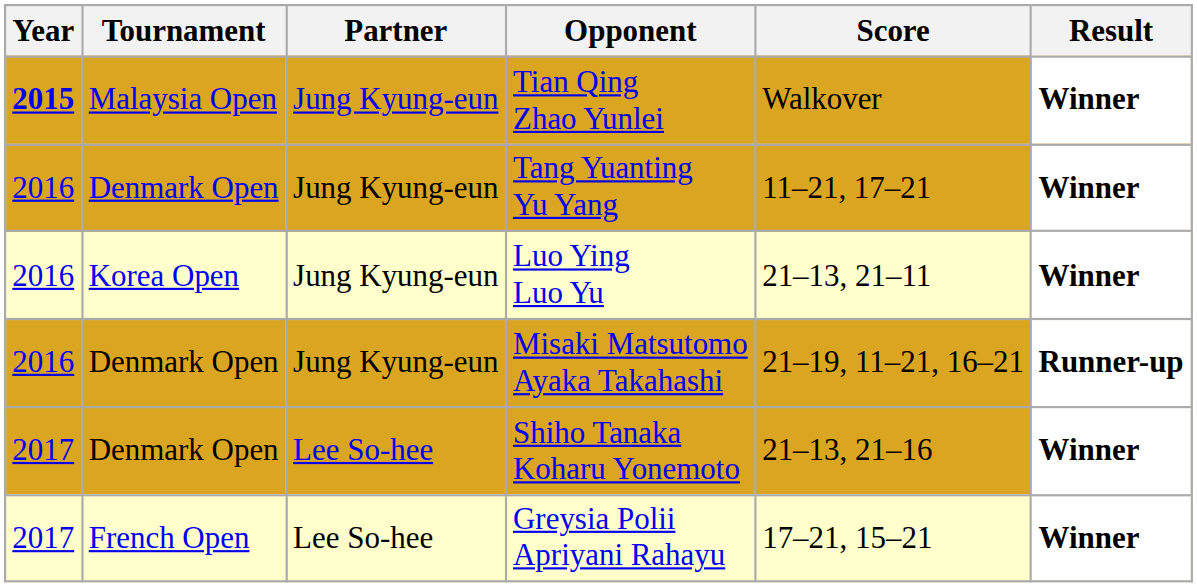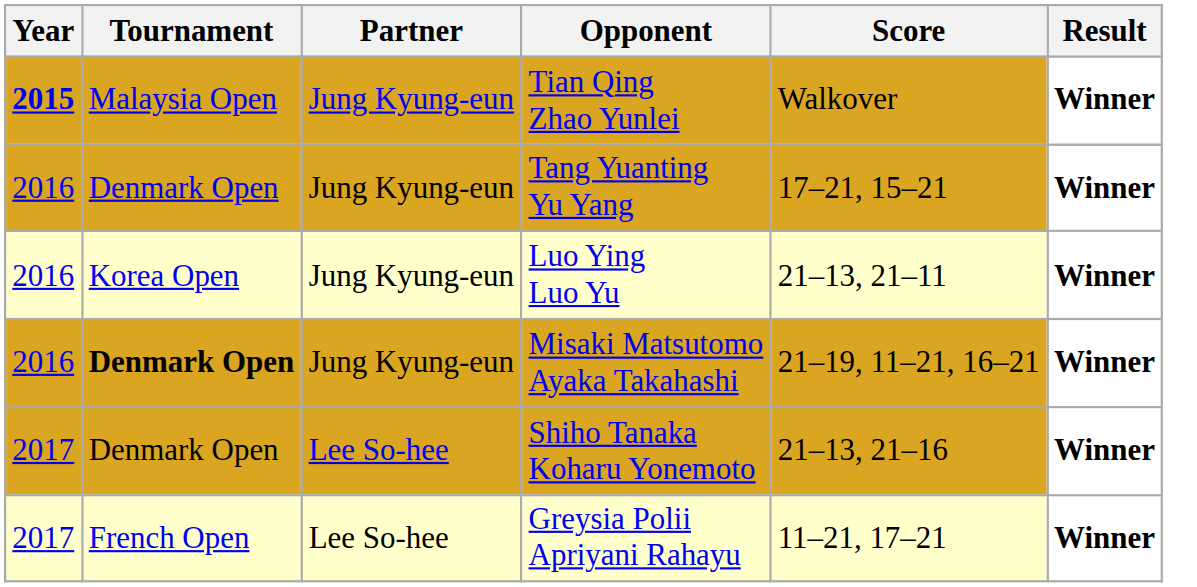Tang Yuanting Yu Yang | Score: 11–21, 17–21 -> 17–21, 15–21
Misaki Matsutomo Ayaka Takahashi | Tournament: normal -> bold
Misaki Matsutomo Ayaka Takahashi | Result: Runner-up -> Winner
Greysia Polii Apriyani Rahayu | Score: 17–21, 15–21 -> 11–21, 17–21
